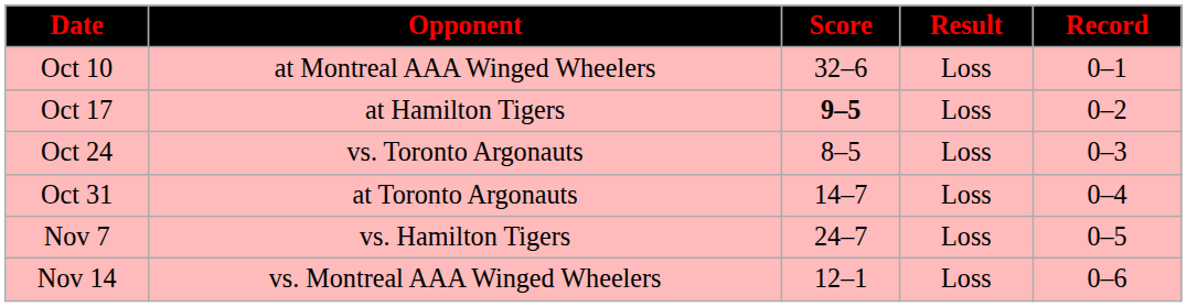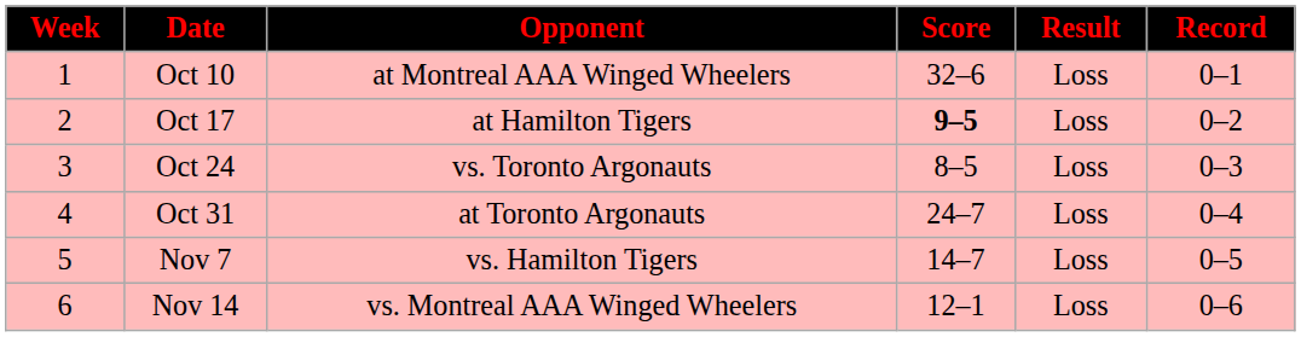+ column: Week | 1 | 2 | 3 | 4 | 5 | 6
Oct 31 | Score: 14–7 -> 24–7
Nov 7 | Score: 24–7 -> 14–7
